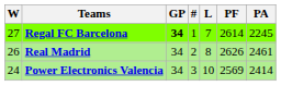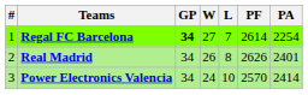columns swapped: # <-> W
Regal FC Barcelona | PA: 2245 -> 2254
Real Madrid | PA: 2461 -> 2401
Power Electronics Valencia | PF: 2569 -> 2570
